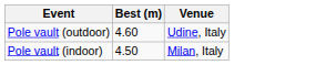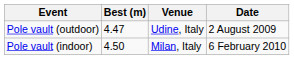+ column: Date | 2 August 2009 | 6 February 2010
Pole vault (outdoor) | Best (m): 4.60 -> 4.47
